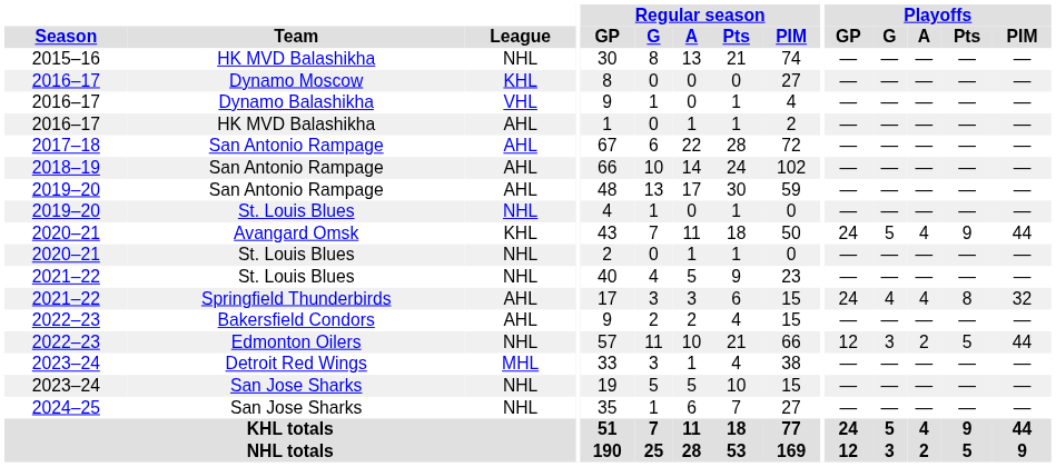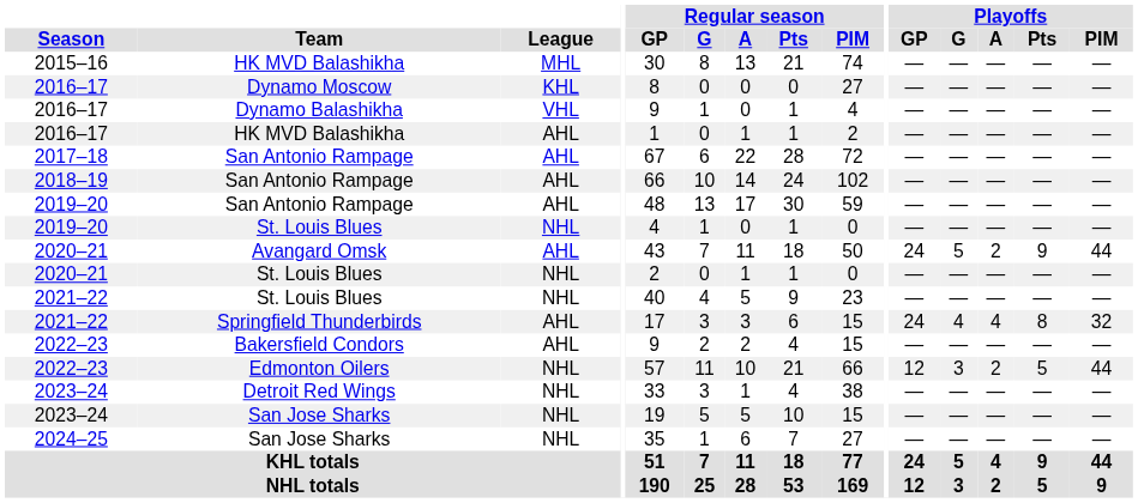2015–16 / HK MVD Balashikha | League: NHL -> MHL
Avangard Omsk | League: KHL -> AHL
Avangard Omsk | Playoffs / A: 4 -> 2
Detroit Red Wings | League: MHL -> NHL
